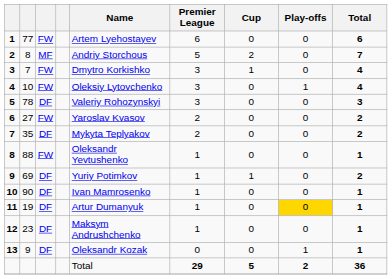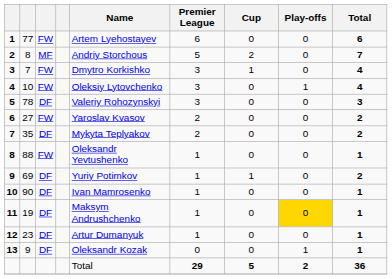11 | Name: Artur Dumanyuk -> Maksym Andrushchenko
12 | Name: Maksym Andrushchenko -> Artur Dumanyuk
